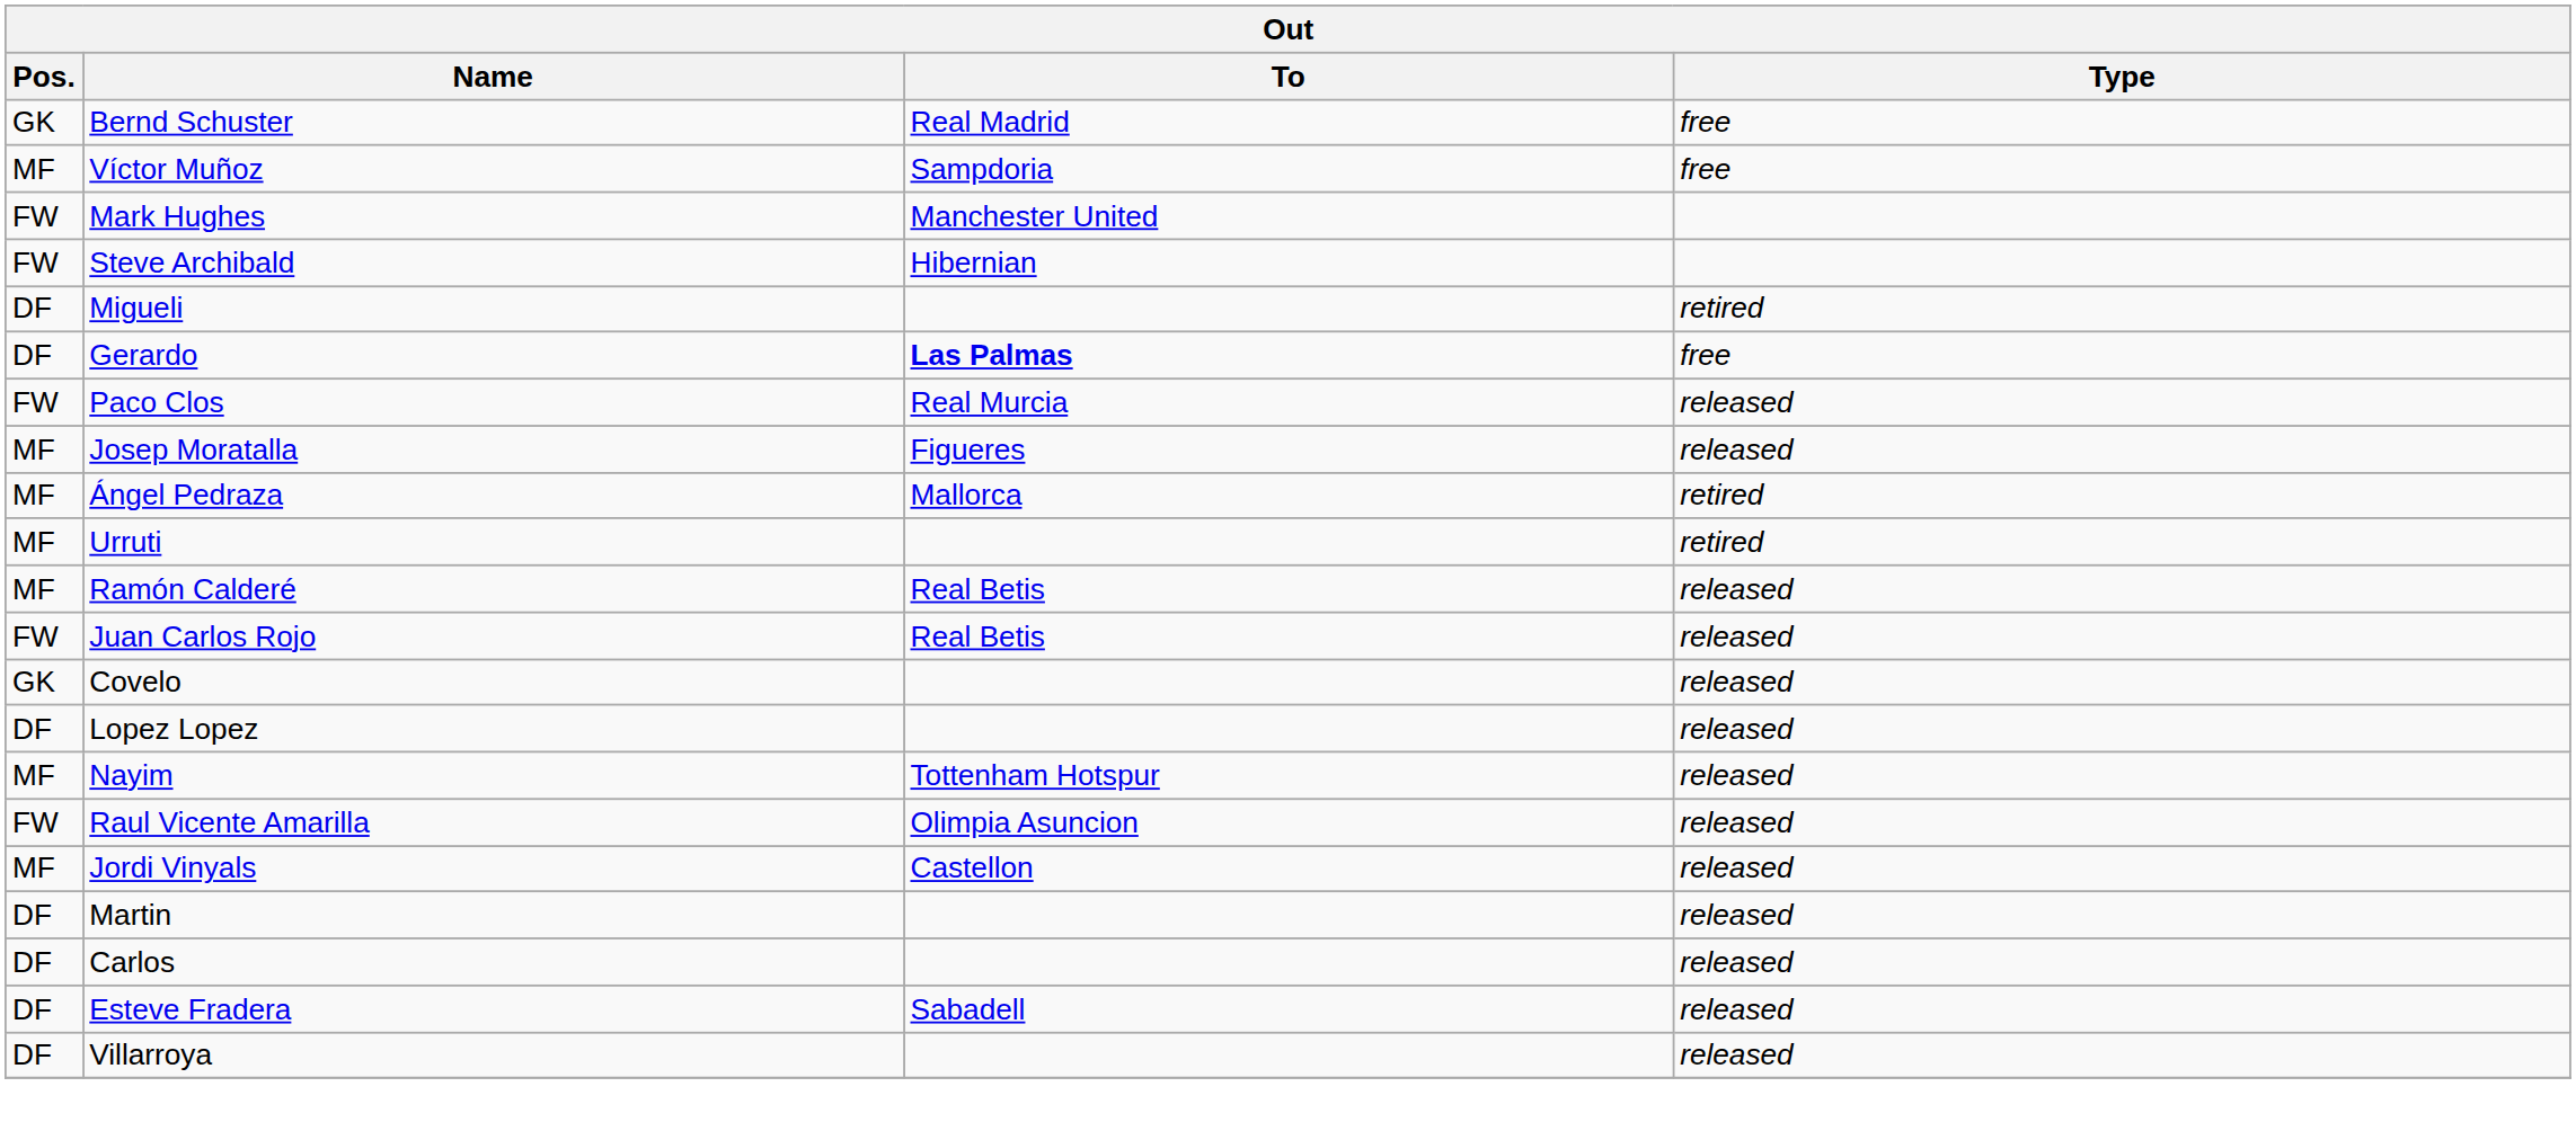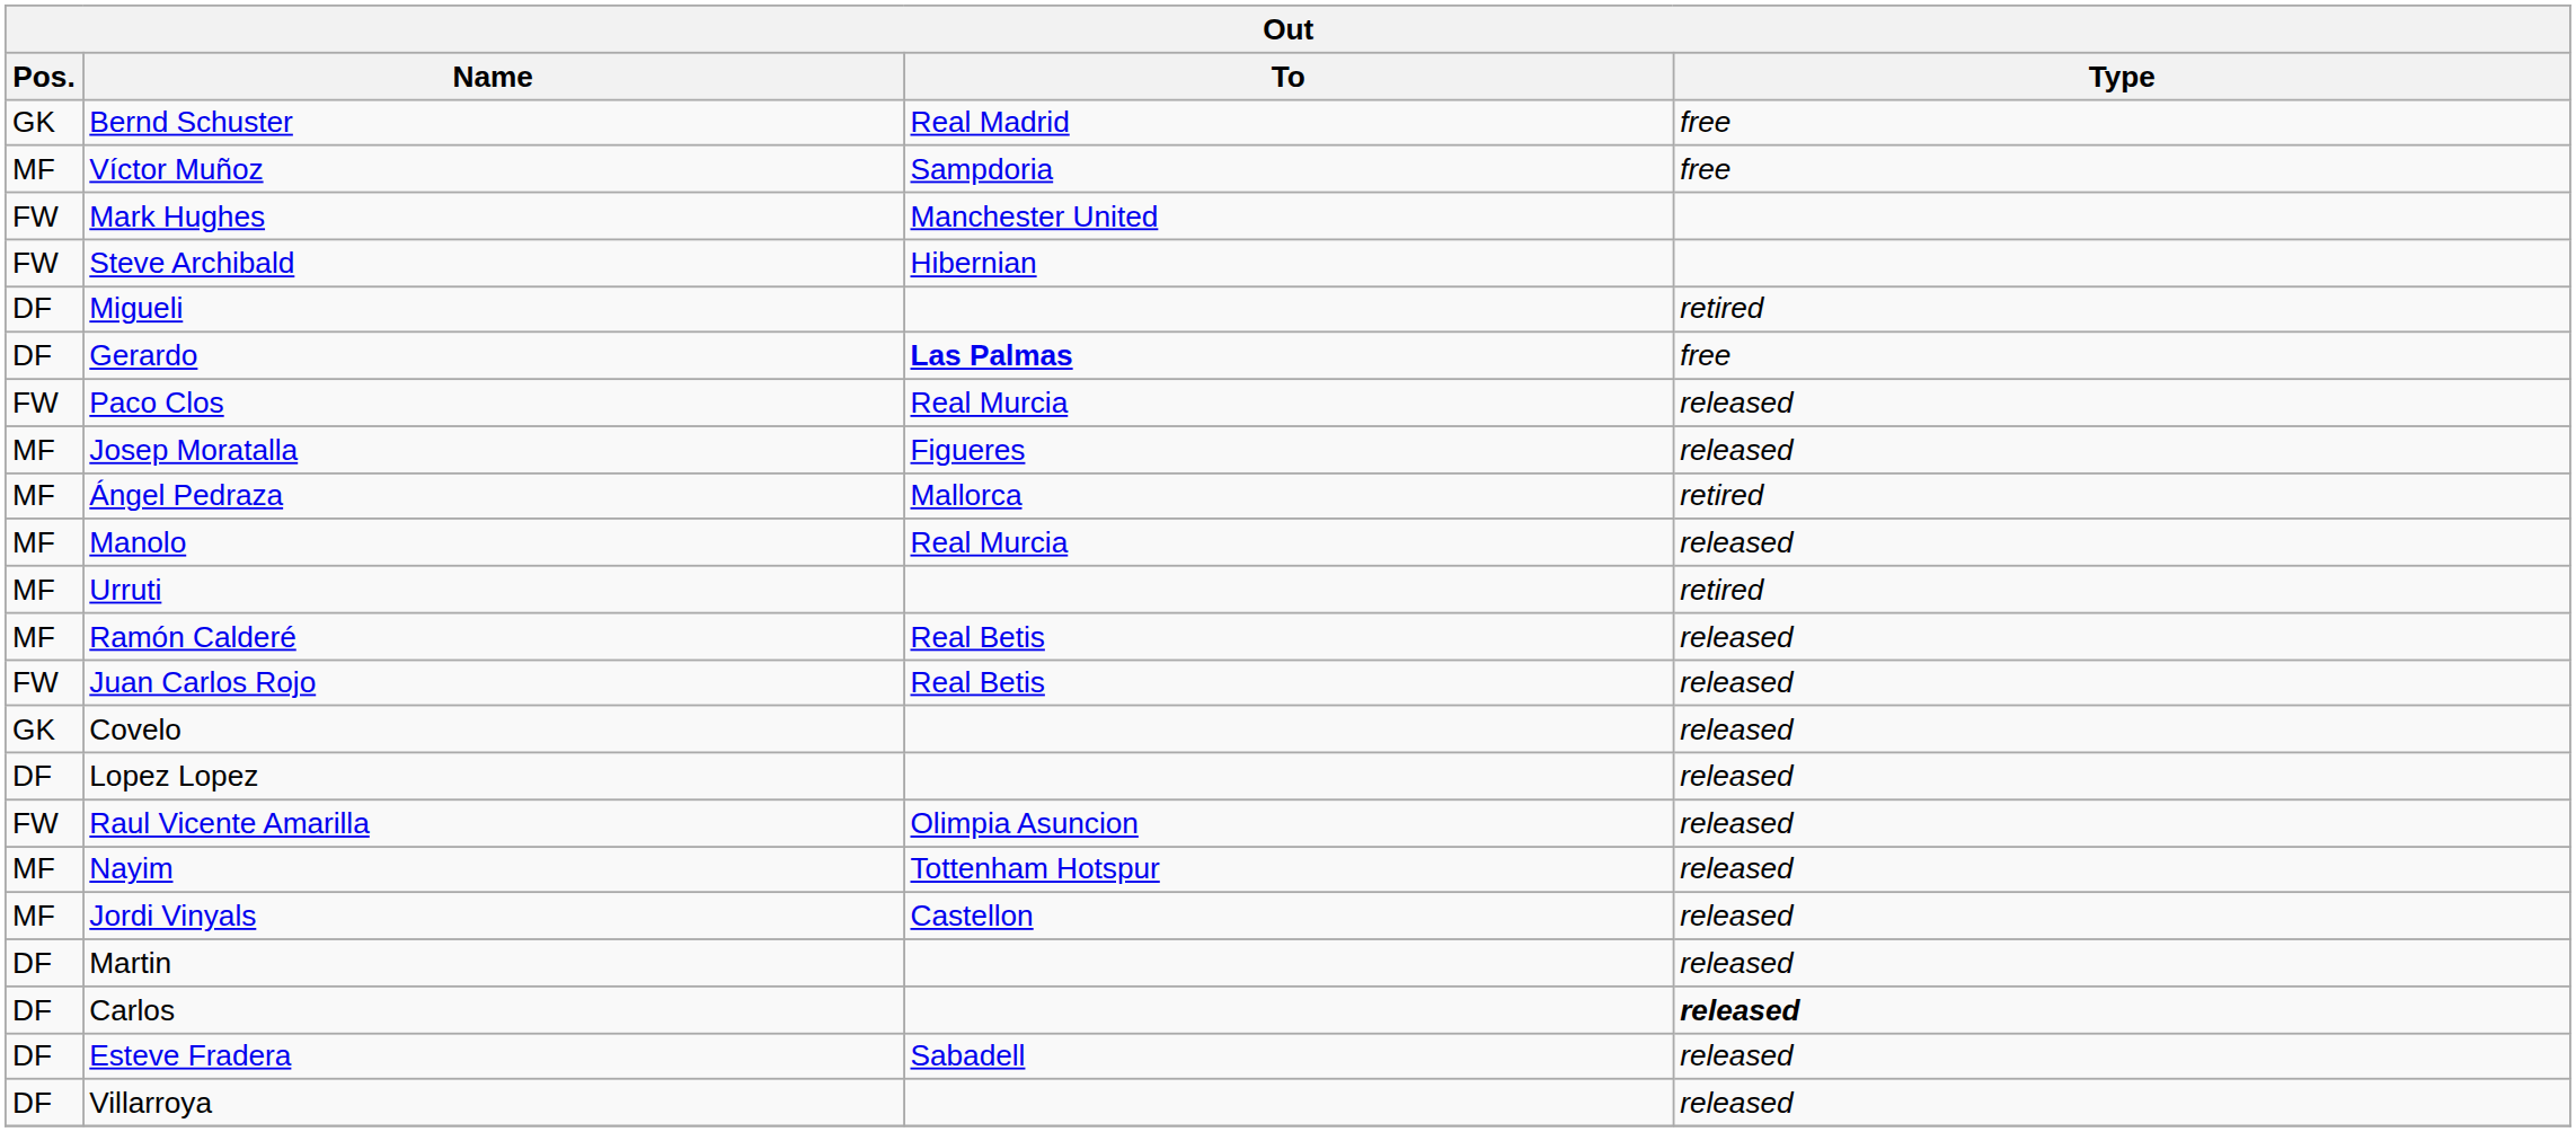+ row: MF | Manolo | Real Murcia | released
rows swapped: Nayim <-> Raul Vicente Amarilla
Carlos | Type: normal -> bold
